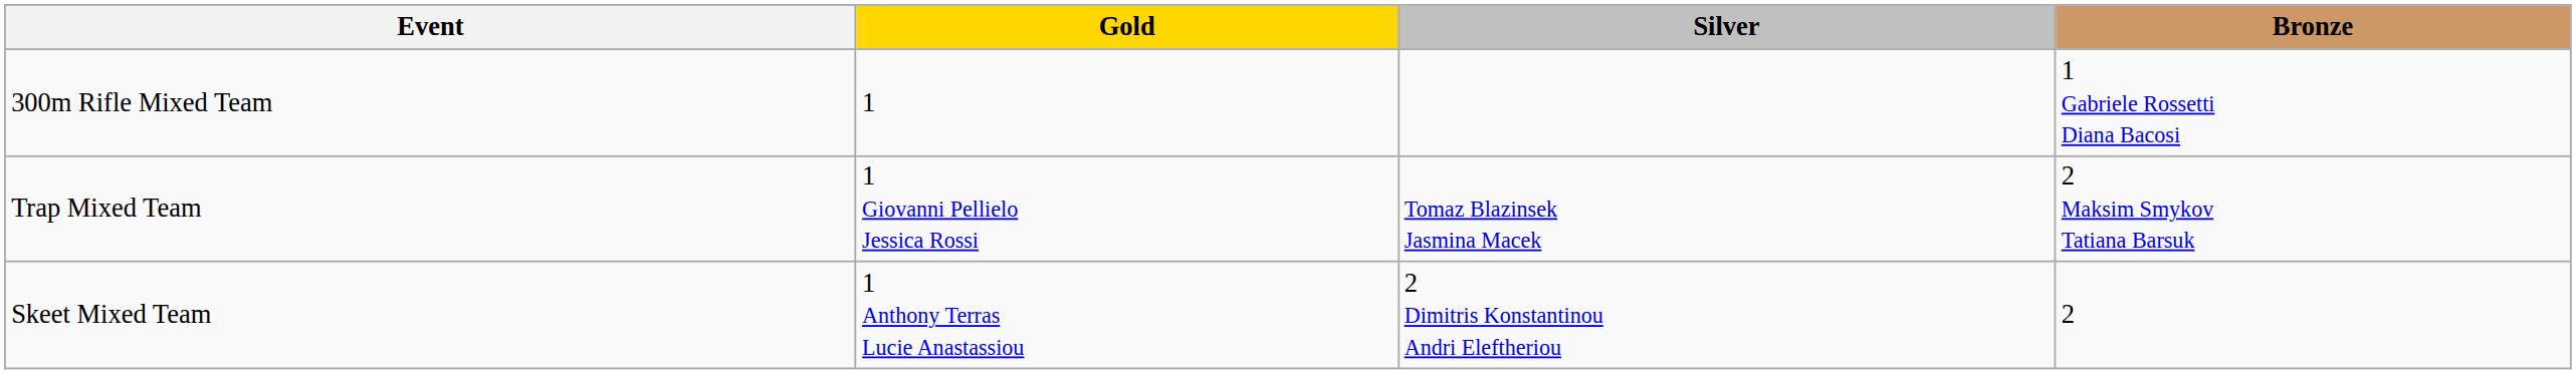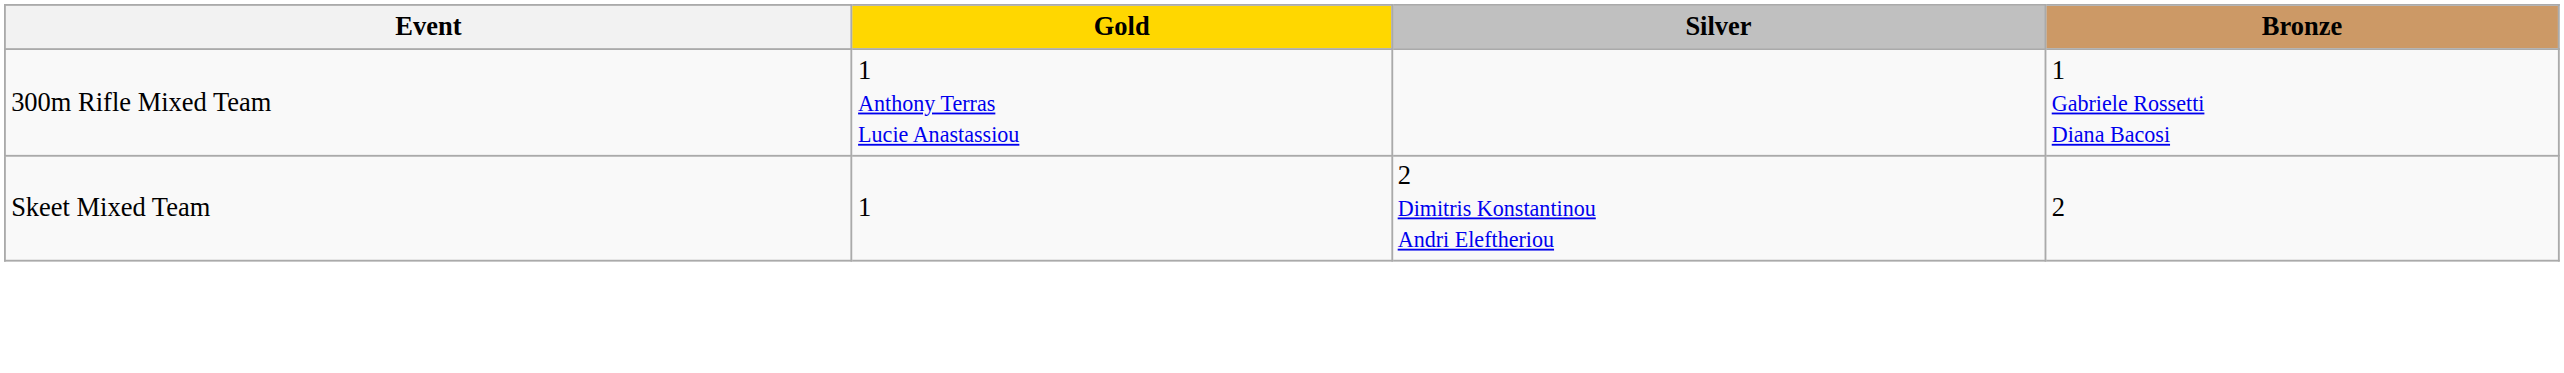300m Rifle Mixed Team | Gold: 1 -> 1 Anthony Terras Lucie Anastassiou
- row: Trap Mixed Team | 1 Giovanni Pellielo Jessica Rossi | Tomaz Blazinsek Jasmina Macek | 2 Maksim Smykov Tatiana Barsuk
Skeet Mixed Team | Gold: 1 Anthony Terras Lucie Anastassiou -> 1
